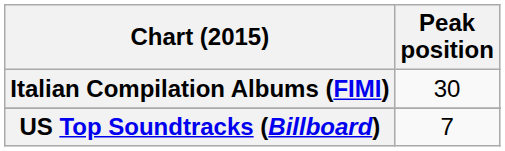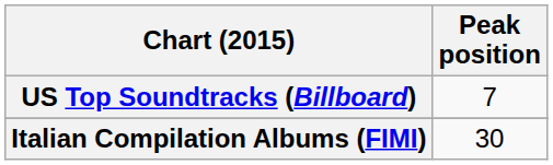rows swapped: Italian Compilation Albums (FIMI) <-> US Top Soundtracks (Billboard)
